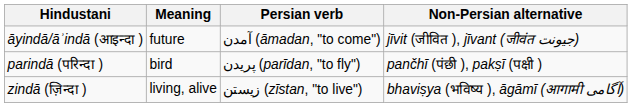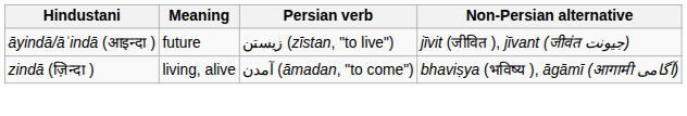āyindā/āʾindā (आइन्दा ) | Persian verb: آمدن (āmadan, "to come") -> زیستن (zīstan, "to live")
- row: parindā (परिन्दा ) | bird | پریدن (parīdan, "to fly") | pančhī (पंछी ), pakṣī (पक्षी )
zindā (ज़िन्दा ) | Persian verb: زیستن (zīstan, "to live") -> آمدن (āmadan, "to come")
